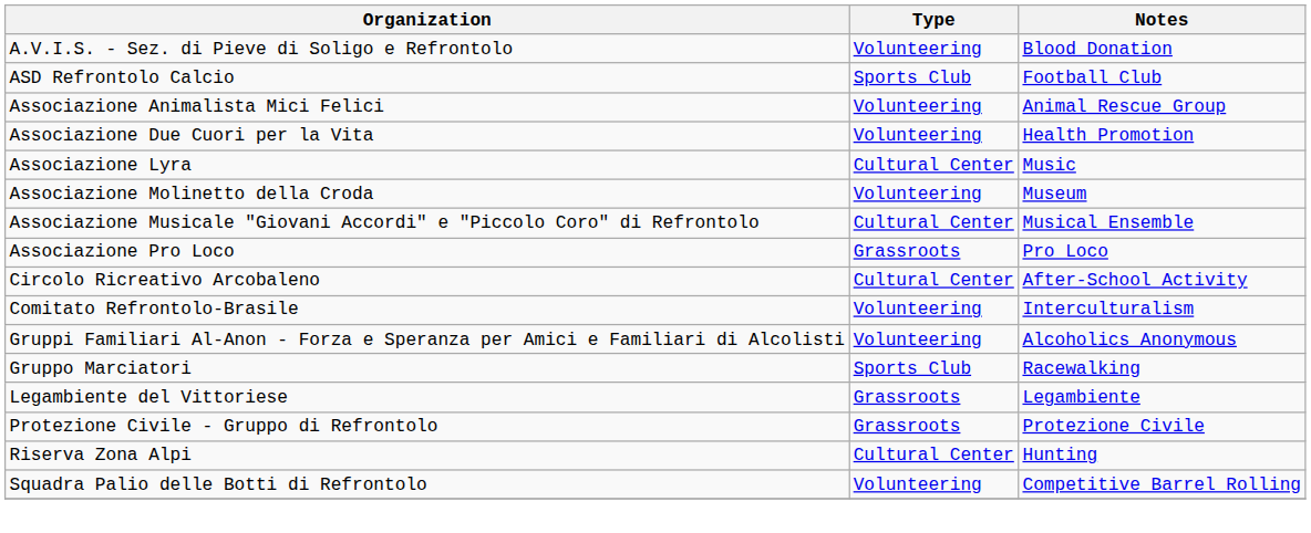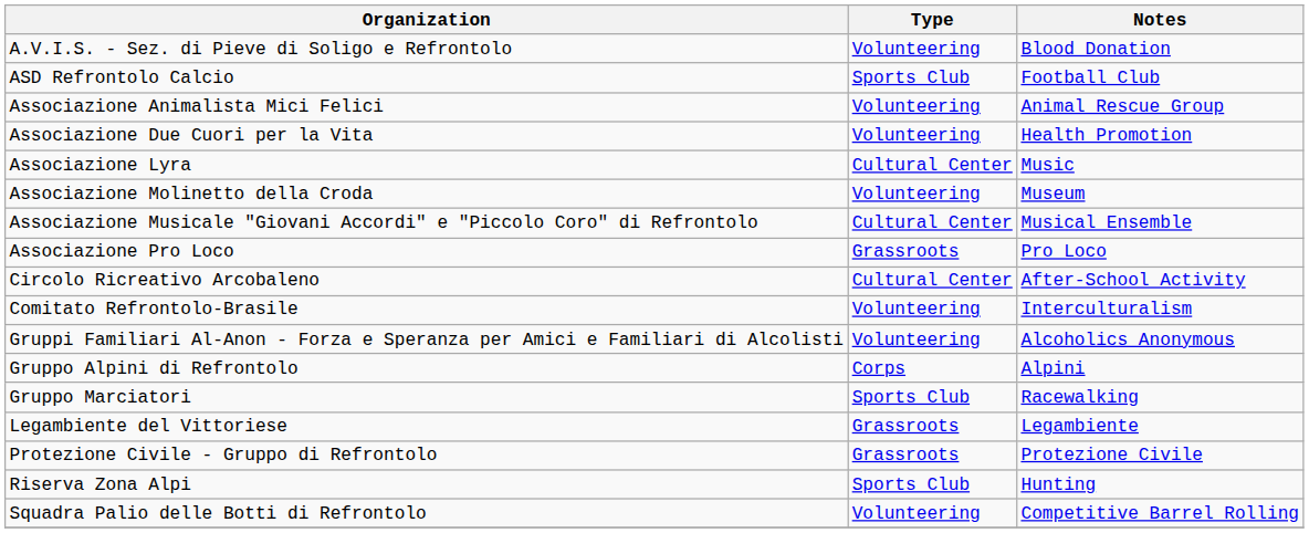+ row: Gruppo Alpini di Refrontolo | Corps | Alpini
Riserva Zona Alpi | Type: Cultural Center -> Sports Club
